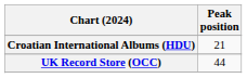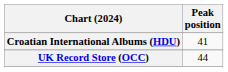Croatian International Albums (HDU) | Peak position: 21 -> 41
